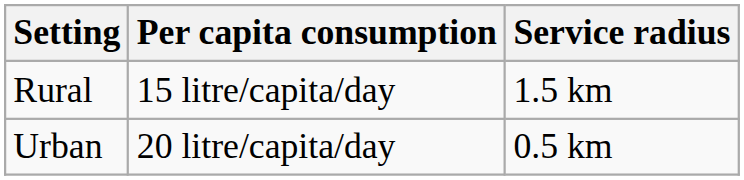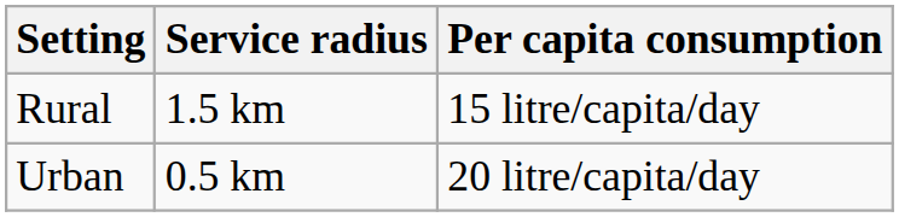columns swapped: Per capita consumption <-> Service radius
